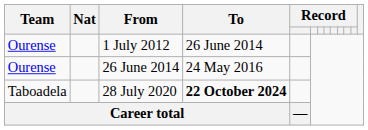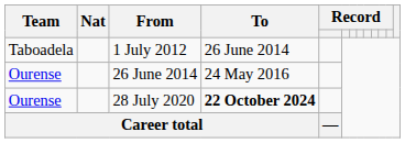1 July 2012 | Team: Ourense -> Taboadela
28 July 2020 | Team: Taboadela -> Ourense
